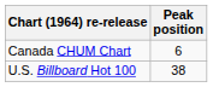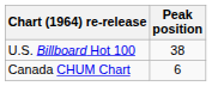rows swapped: U.S. Billboard Hot 100 <-> Canada CHUM Chart
